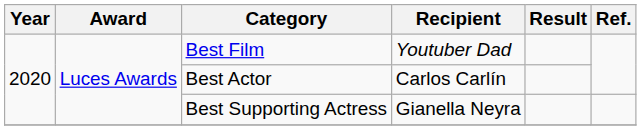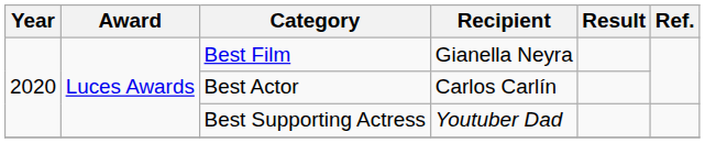Best Film | Recipient: Youtuber Dad -> Gianella Neyra
Best Supporting Actress | Recipient: Gianella Neyra -> Youtuber Dad
